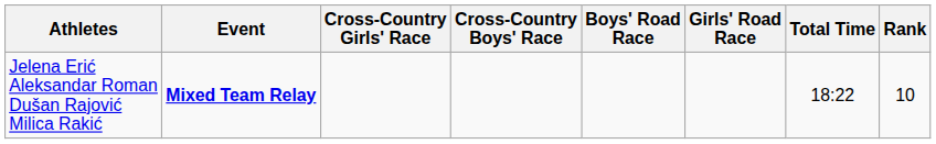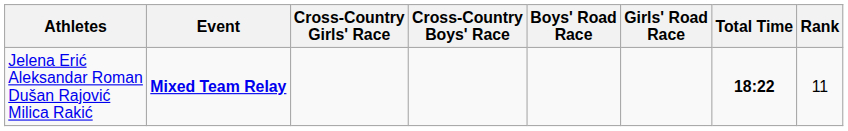Jelena Erić Aleksandar Roman Dušan Rajović Milica Rakić | Total Time: normal -> bold
Jelena Erić Aleksandar Roman Dušan Rajović Milica Rakić | Rank: 10 -> 11
